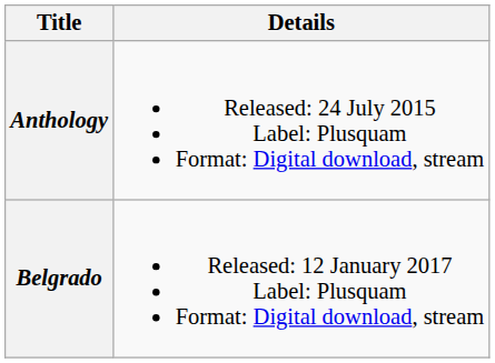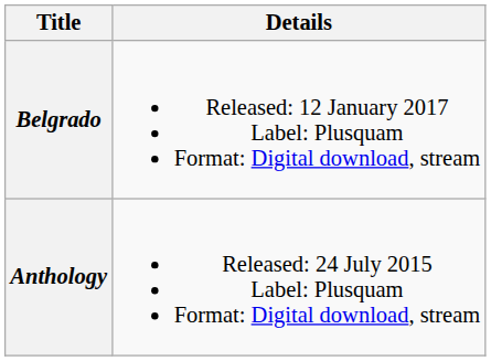rows swapped: Anthology <-> Belgrado
